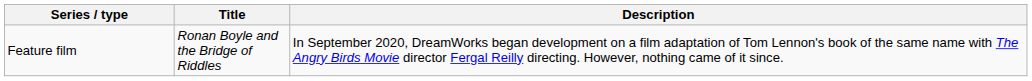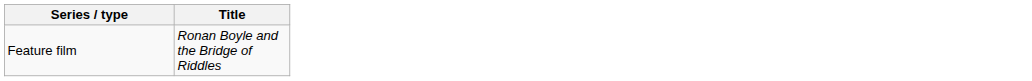- column: Description | In September 2020, DreamWorks began development on a film adaptation of Tom Lennon's book of the same name with The Angry Birds Movie director Fergal Reilly directing. However, nothing came of it since.
